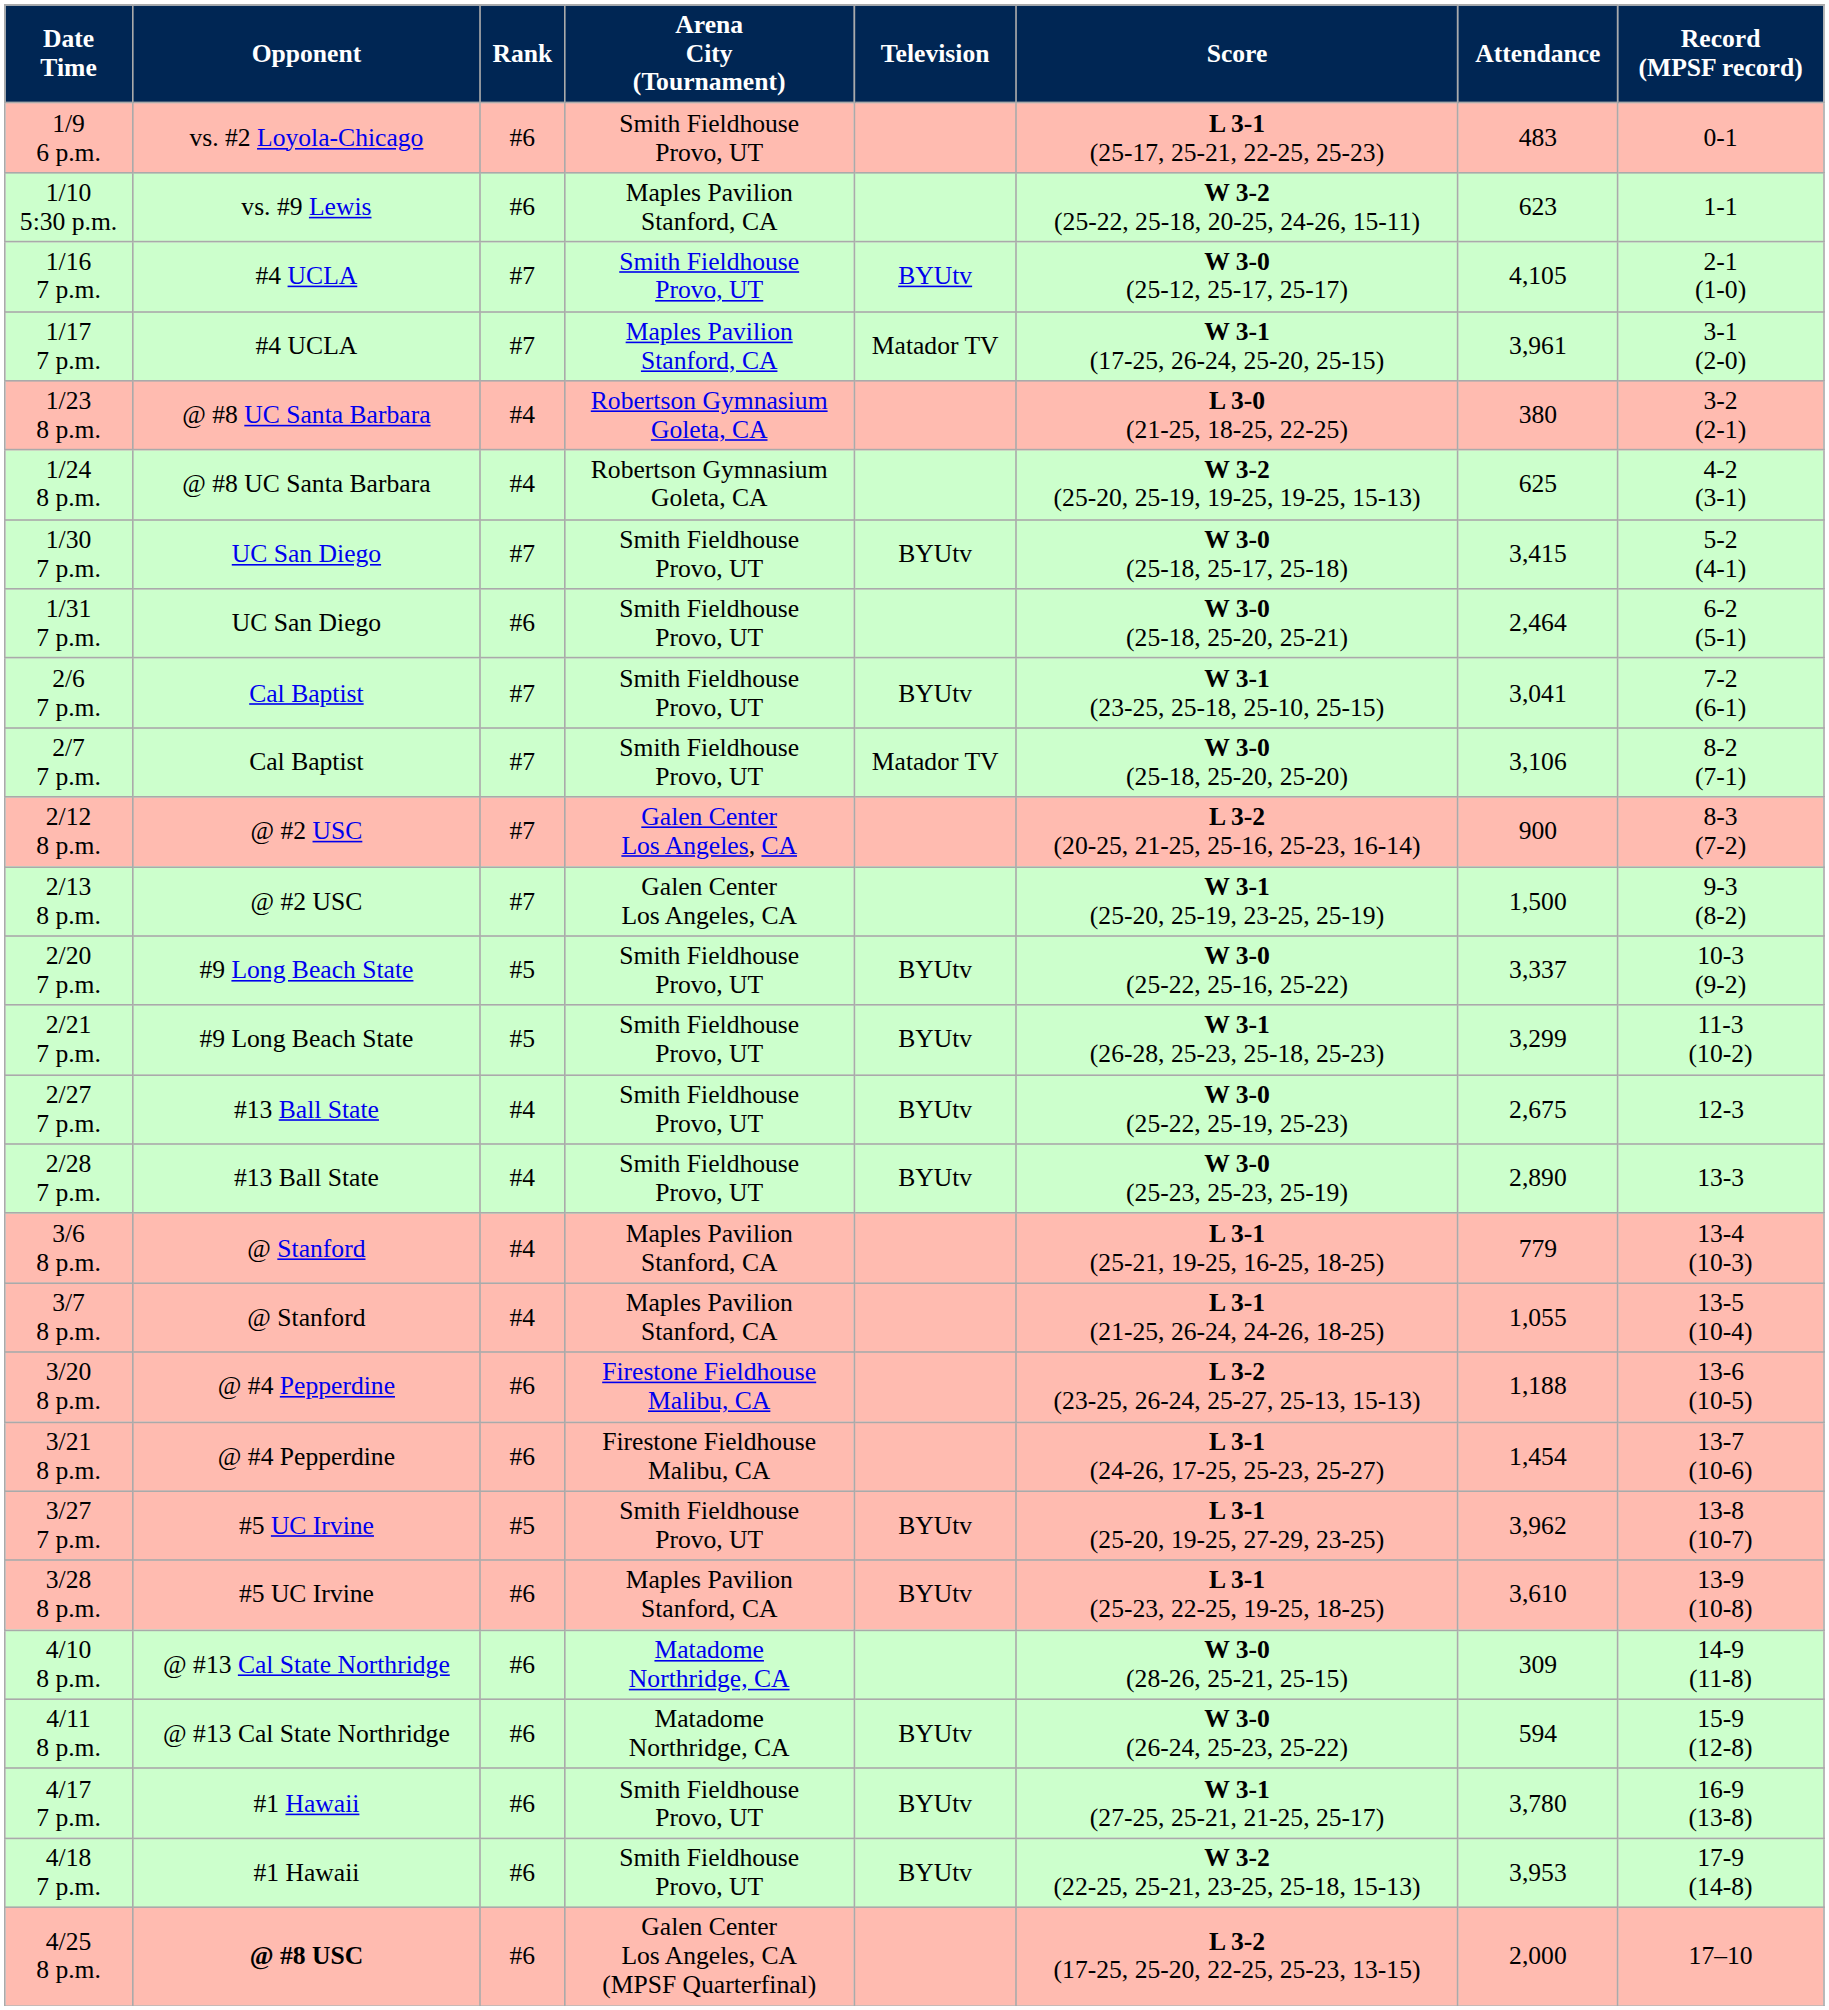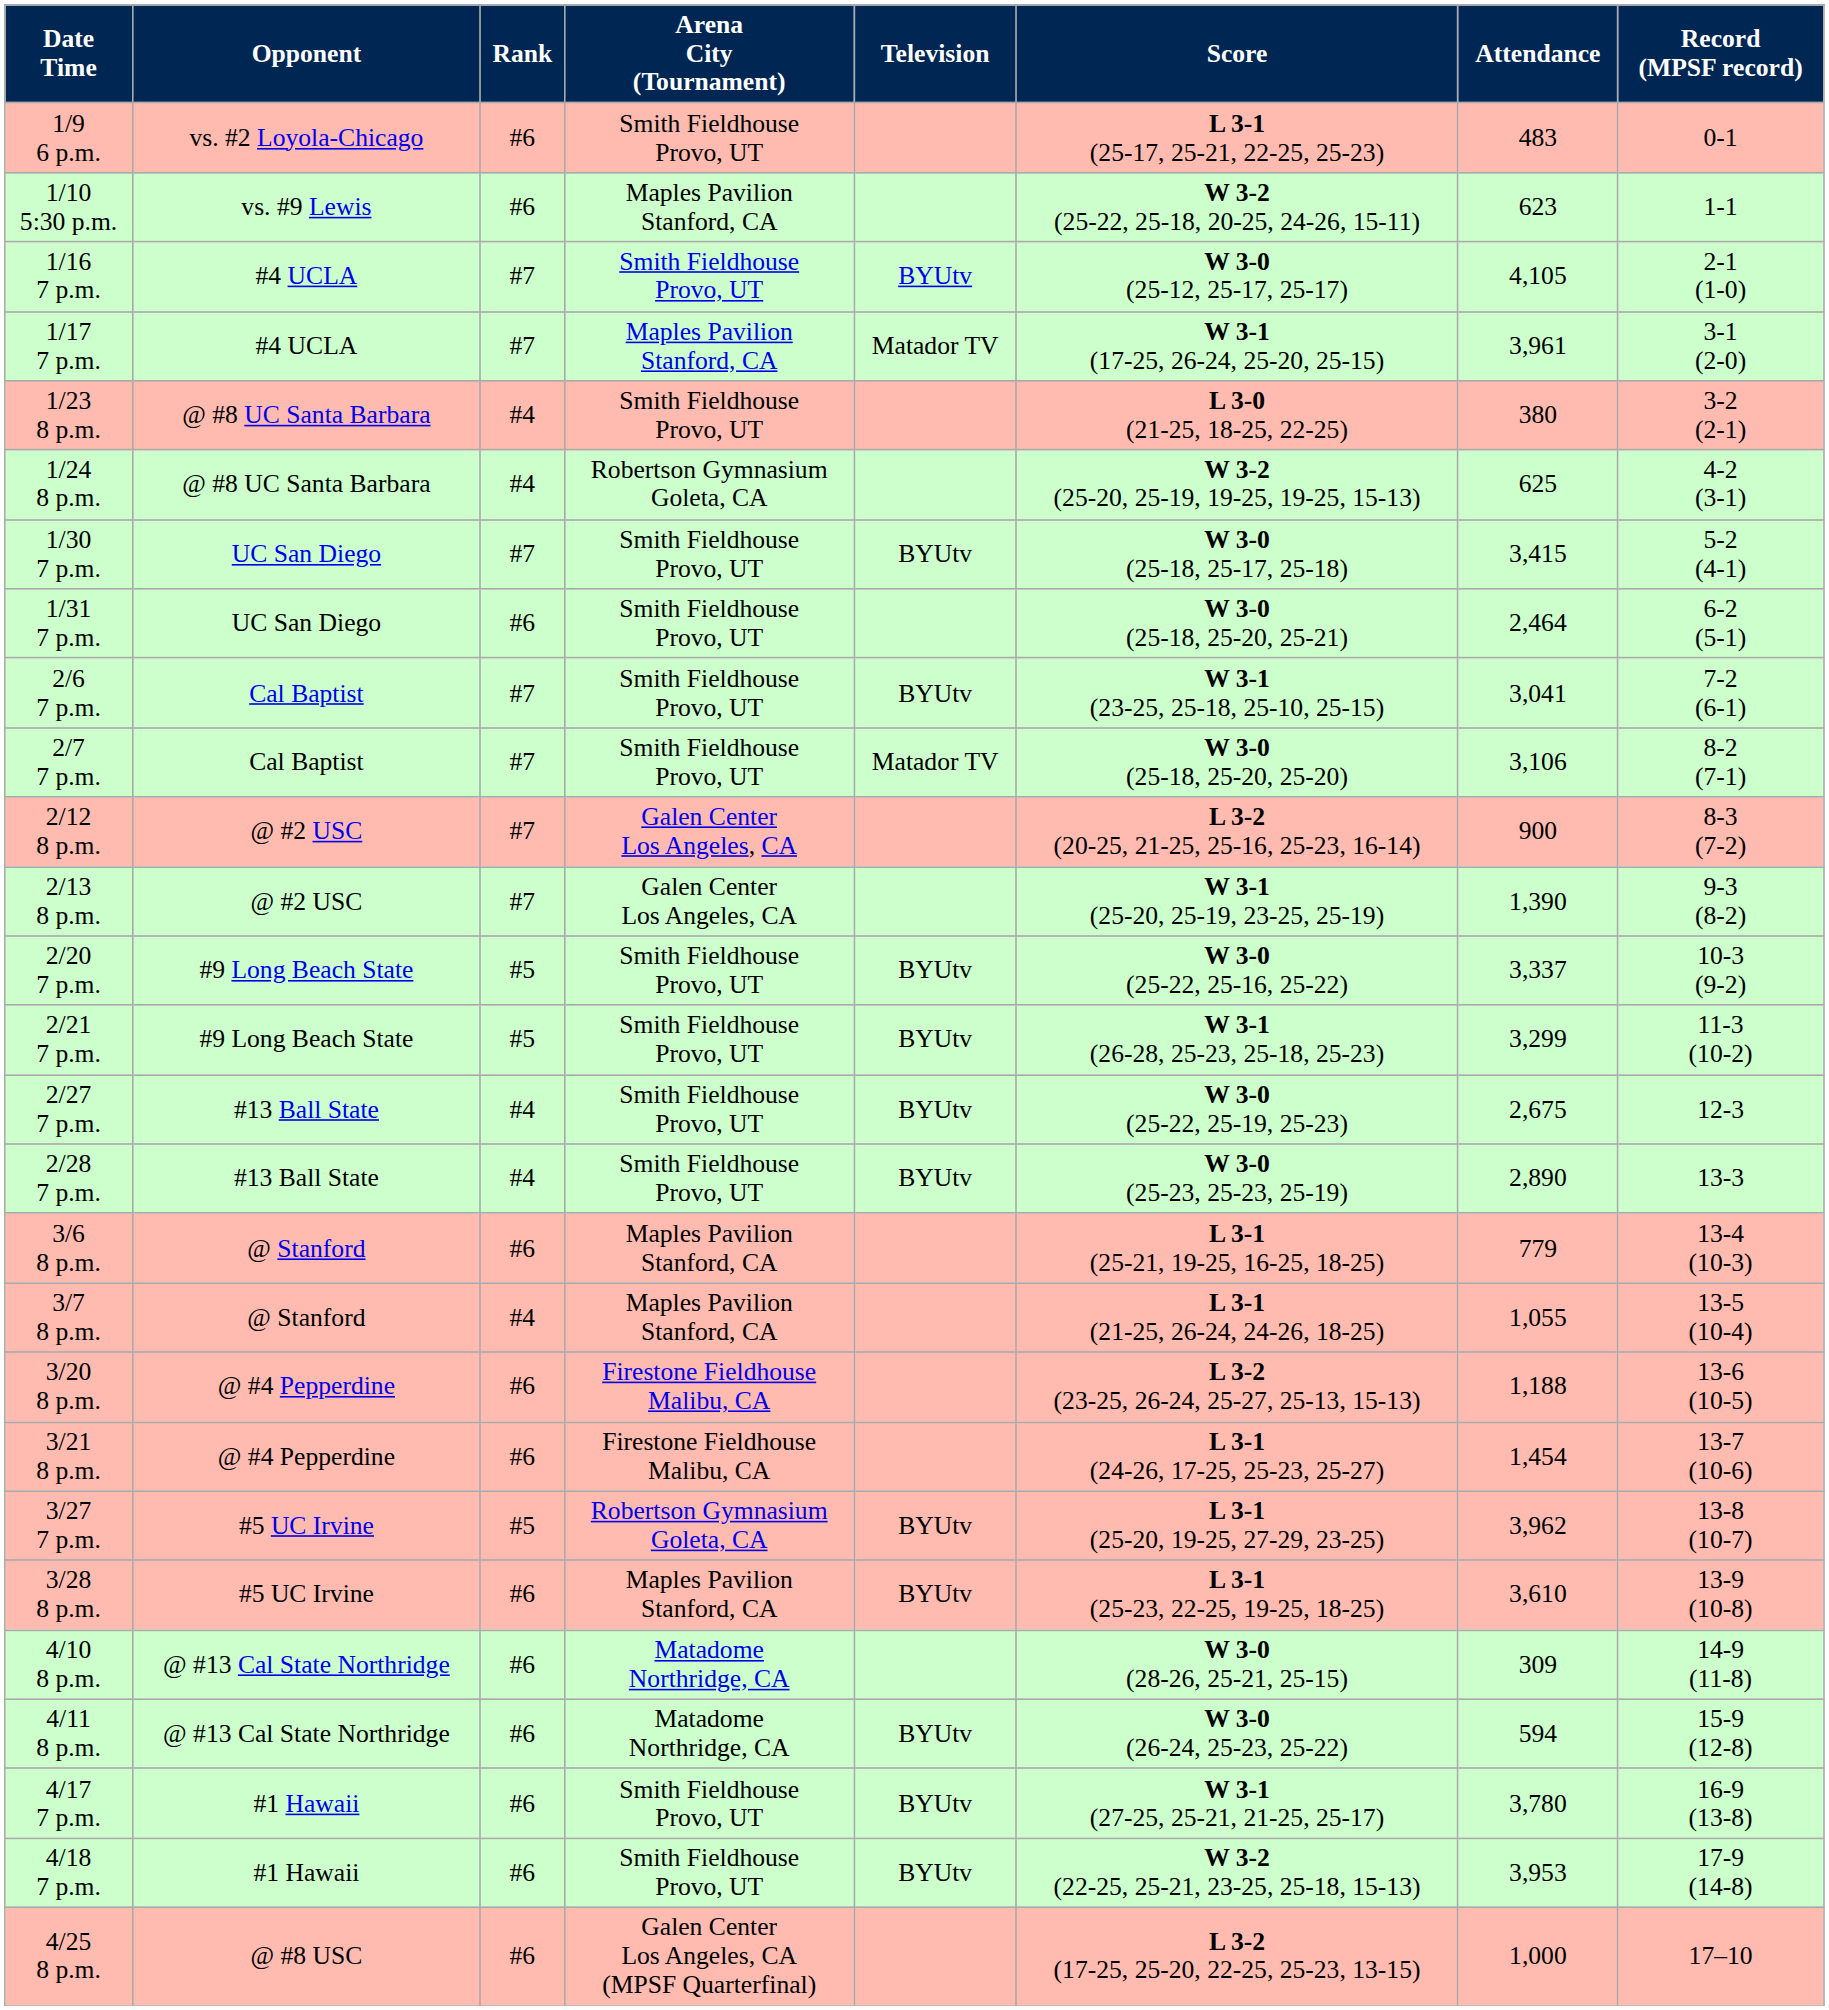1/23 8 p.m. | Arena City (Tournament): Robertson Gymnasium Goleta, CA -> Smith Fieldhouse Provo, UT
2/13 8 p.m. | Attendance: 1,500 -> 1,390
3/6 8 p.m. | Rank: #4 -> #6
3/27 7 p.m. | Arena City (Tournament): Smith Fieldhouse Provo, UT -> Robertson Gymnasium Goleta, CA
4/25 8 p.m. | Opponent: bold -> normal
4/25 8 p.m. | Attendance: 2,000 -> 1,000
